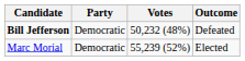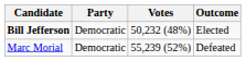Bill Jefferson | Outcome: Defeated -> Elected
Marc Morial | Outcome: Elected -> Defeated
